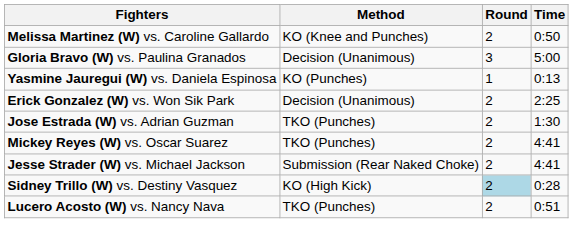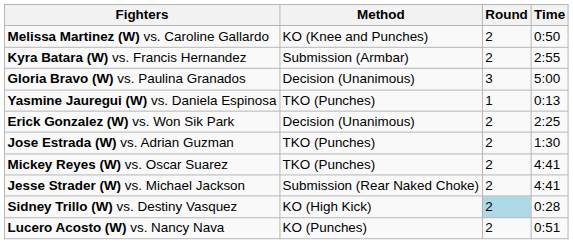+ row: Kyra Batara (W) vs. Francis Hernandez | Submission (Armbar) | 2 | 2:55
Yasmine Jauregui (W) vs. Daniela Espinosa | Method: KO (Punches) -> TKO (Punches)
Lucero Acosto (W) vs. Nancy Nava | Method: TKO (Punches) -> KO (Punches)
